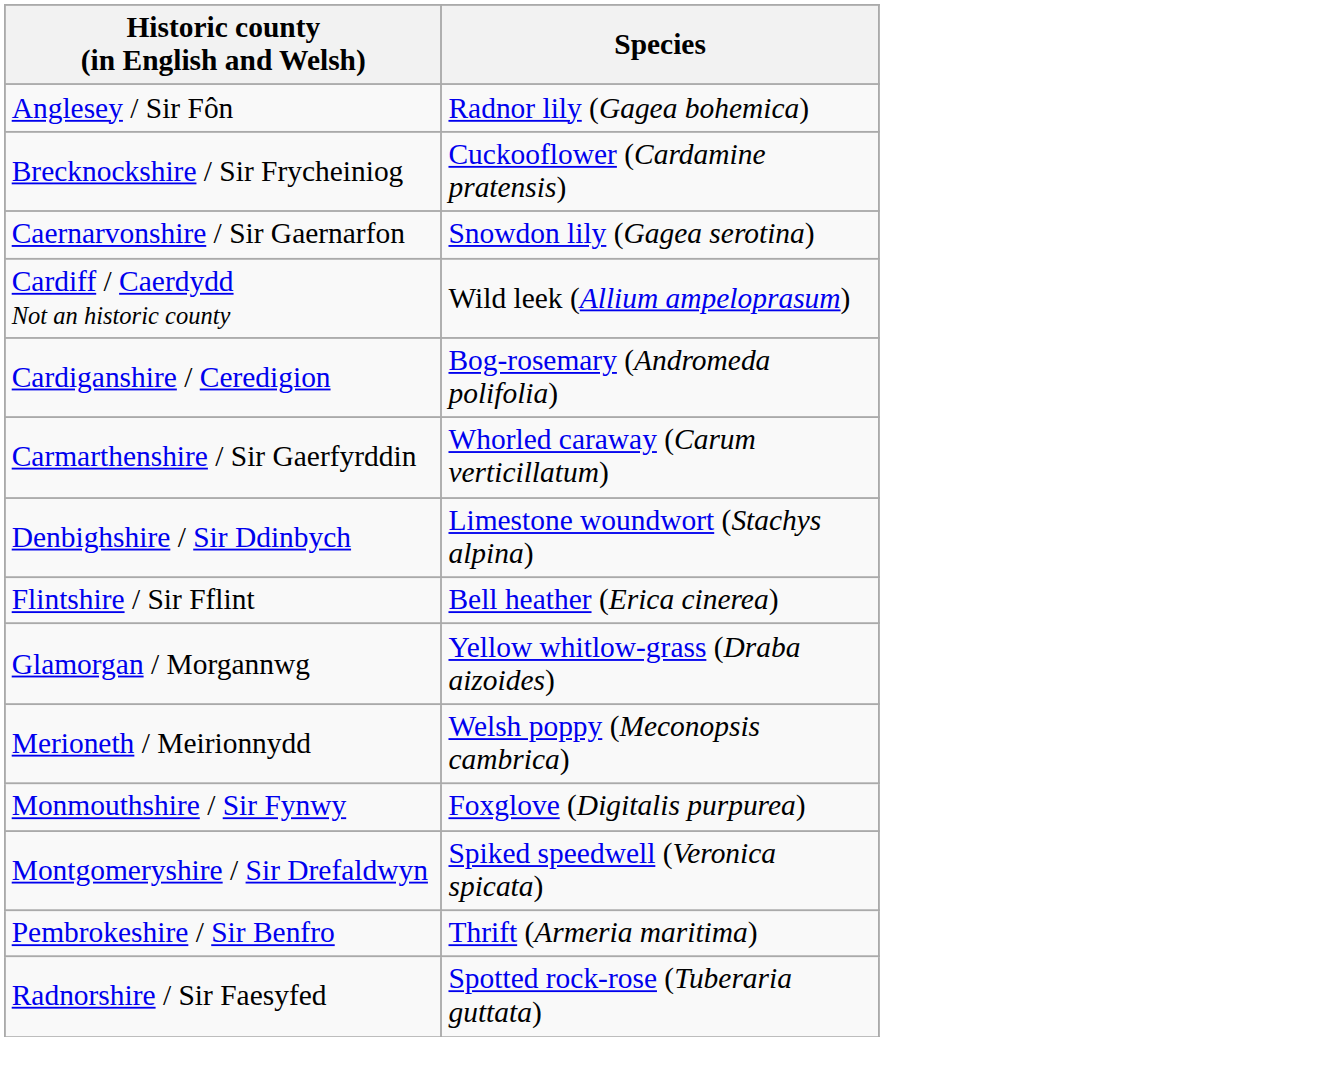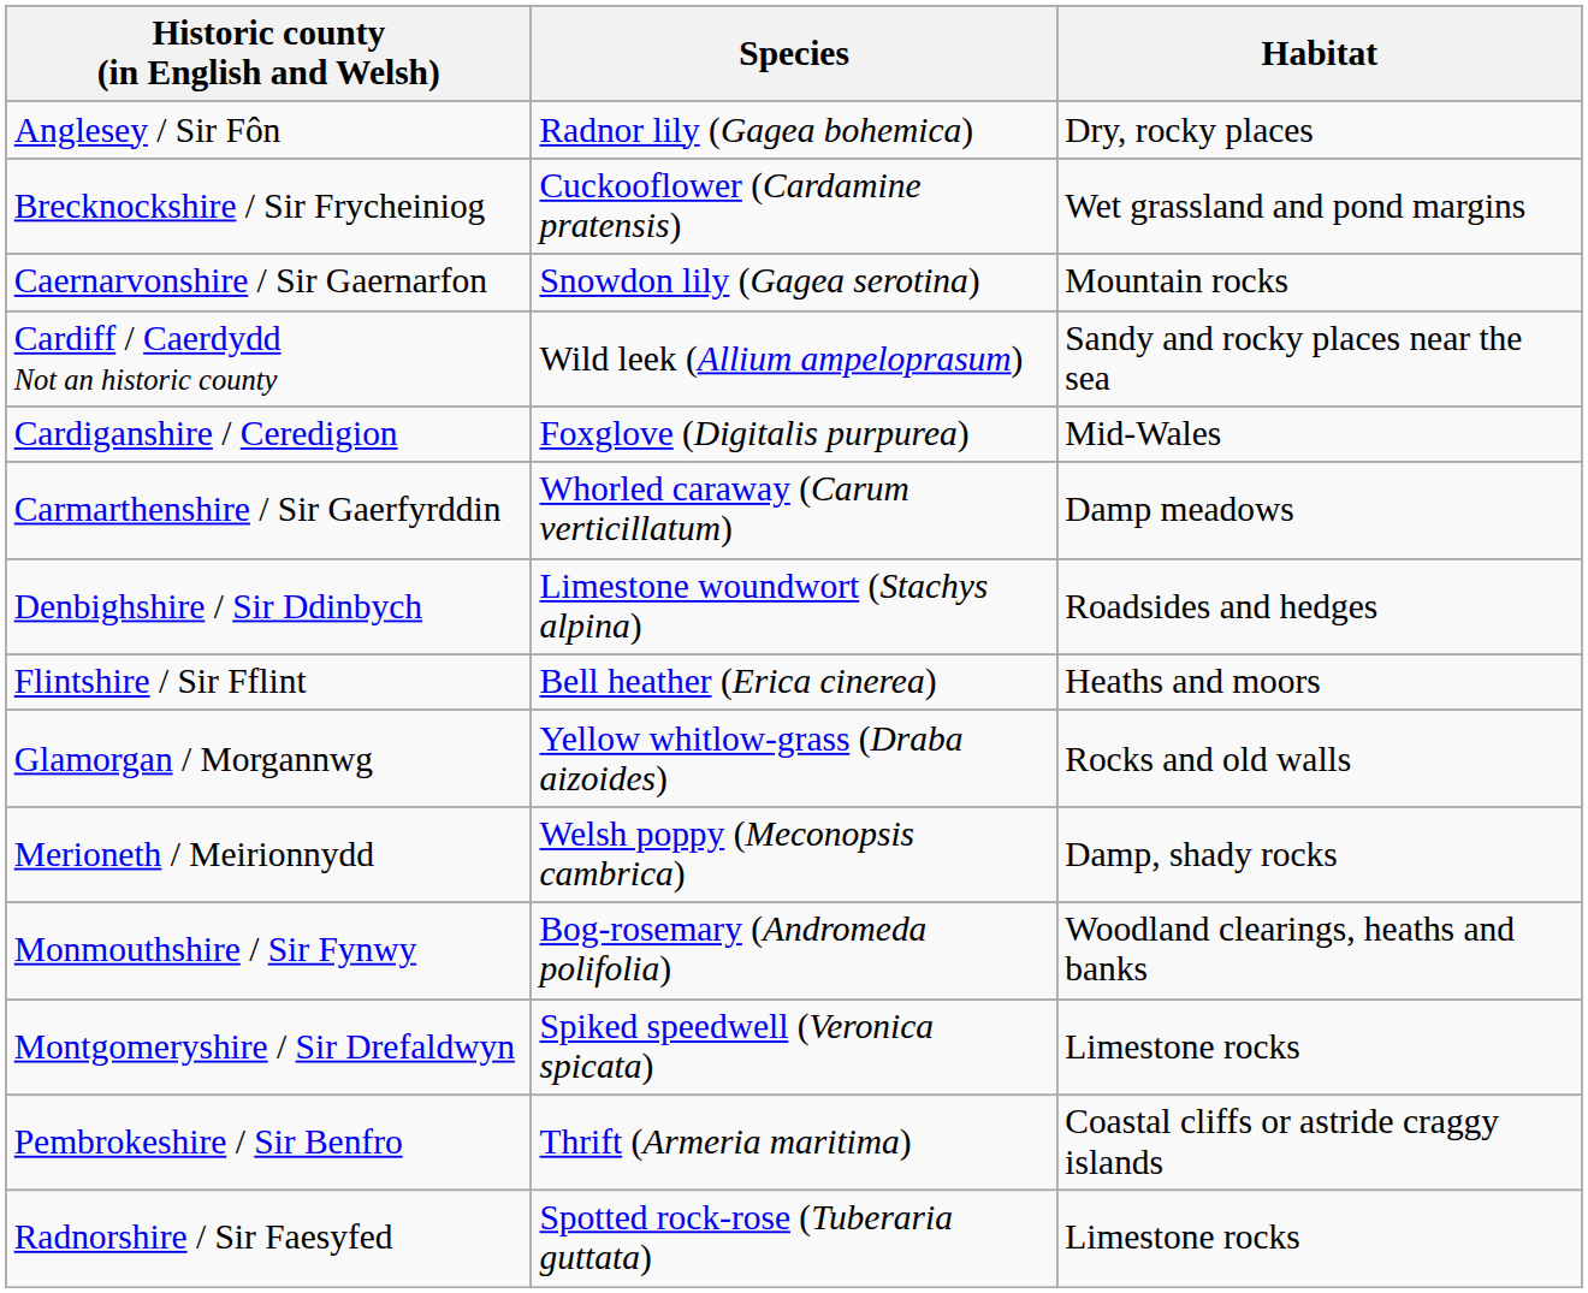+ column: Habitat | Dry, rocky places | Wet grassland and pond margins | Mountain rocks | Sandy and rocky places near the sea | Mid-Wales | Damp meadows | Roadsides and hedges | Heaths and moors | Rocks and old walls | Damp, shady rocks | Woodland clearings, heaths and banks | Limestone rocks | Coastal cliffs or astride craggy islands | Limestone rocks
Cardiganshire / Ceredigion | Species: Bog-rosemary (Andromeda polifolia) -> Foxglove (Digitalis purpurea)
Monmouthshire / Sir Fynwy | Species: Foxglove (Digitalis purpurea) -> Bog-rosemary (Andromeda polifolia)
